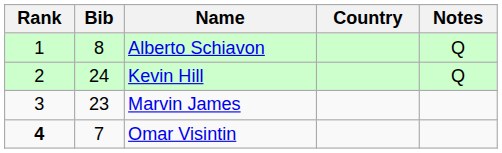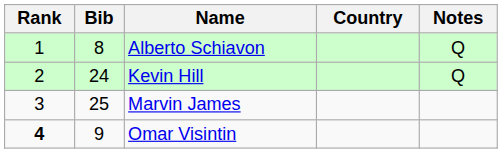Marvin James | Bib: 23 -> 25
Omar Visintin | Bib: 7 -> 9
